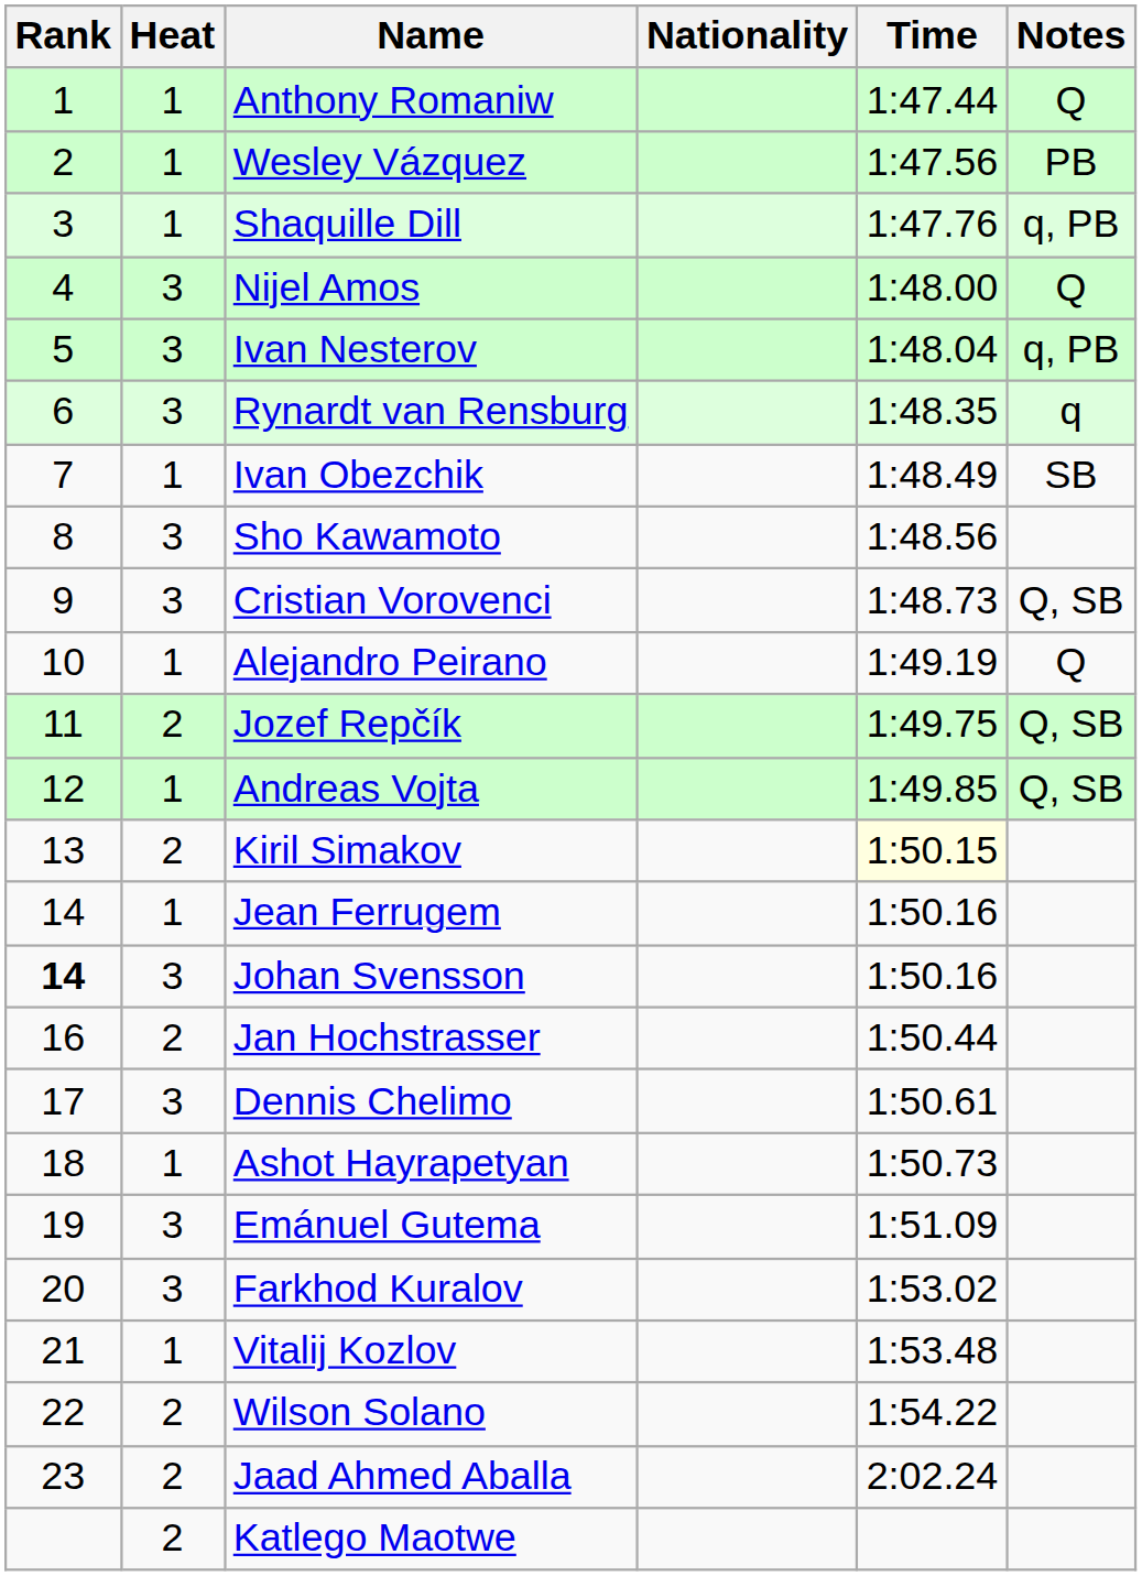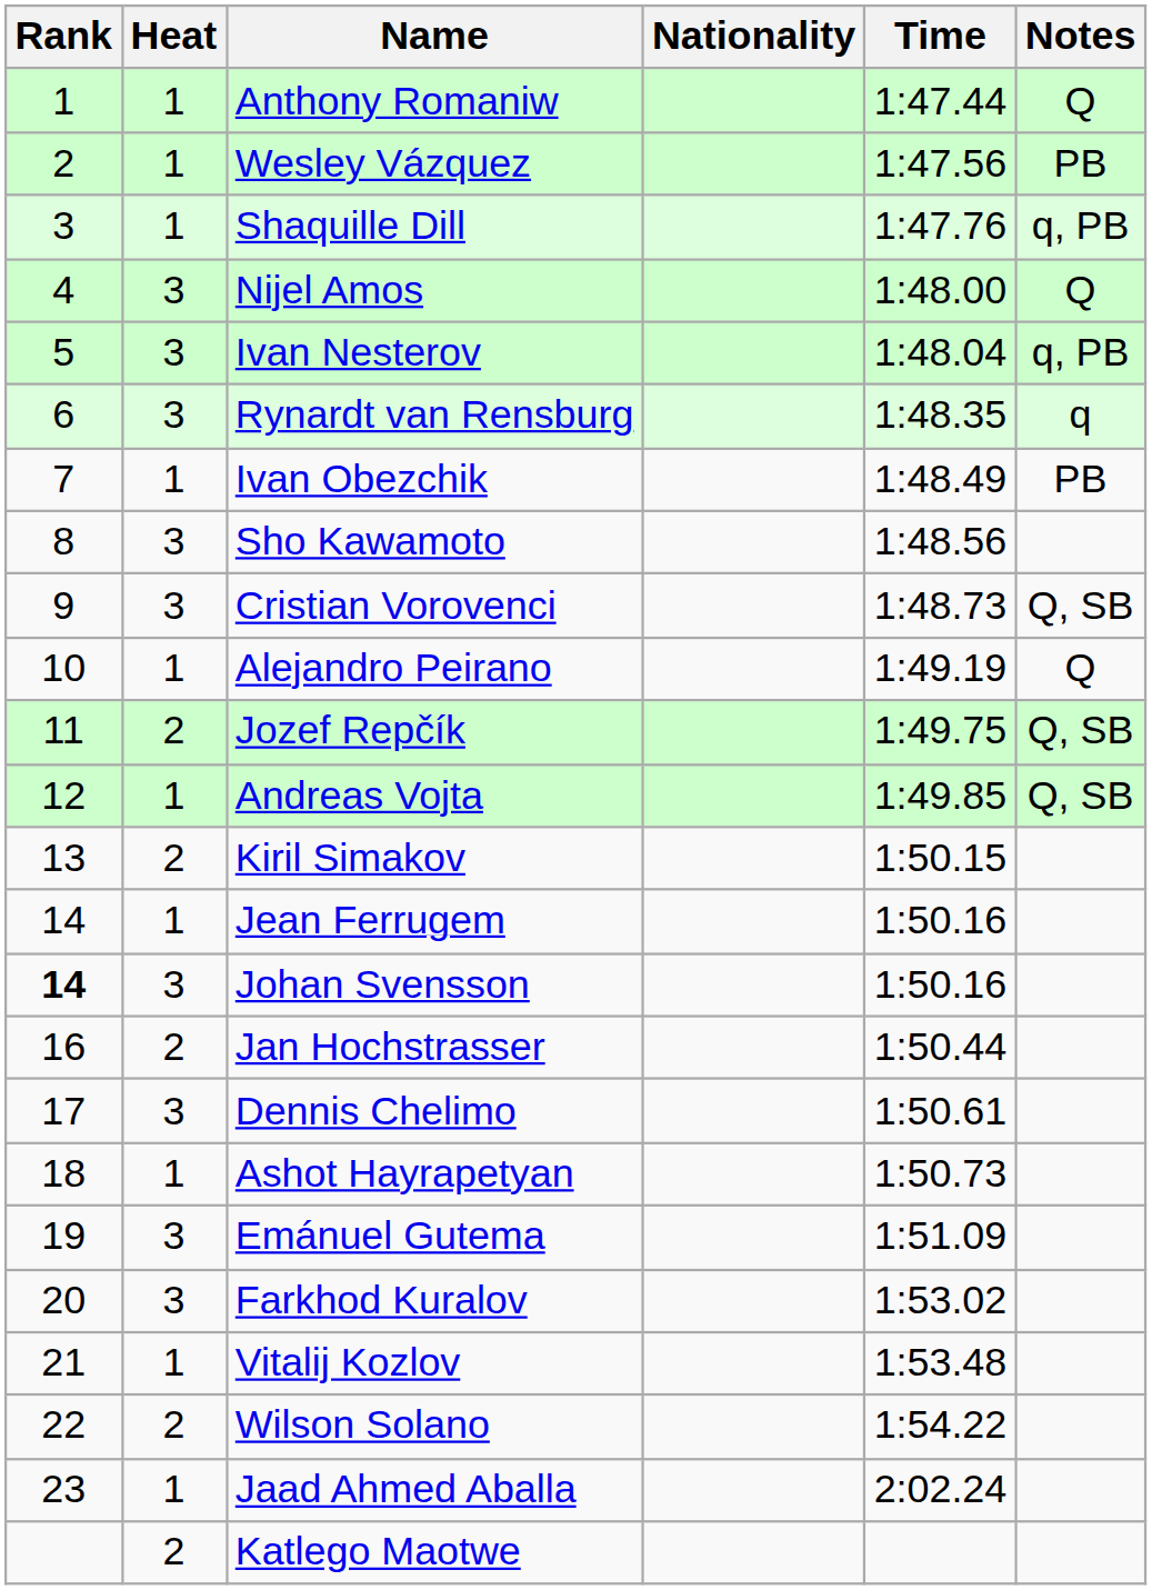Ivan Obezchik | Notes: SB -> PB
Kiril Simakov | Time: lightyellow background -> no background
Jaad Ahmed Aballa | Heat: 2 -> 1
